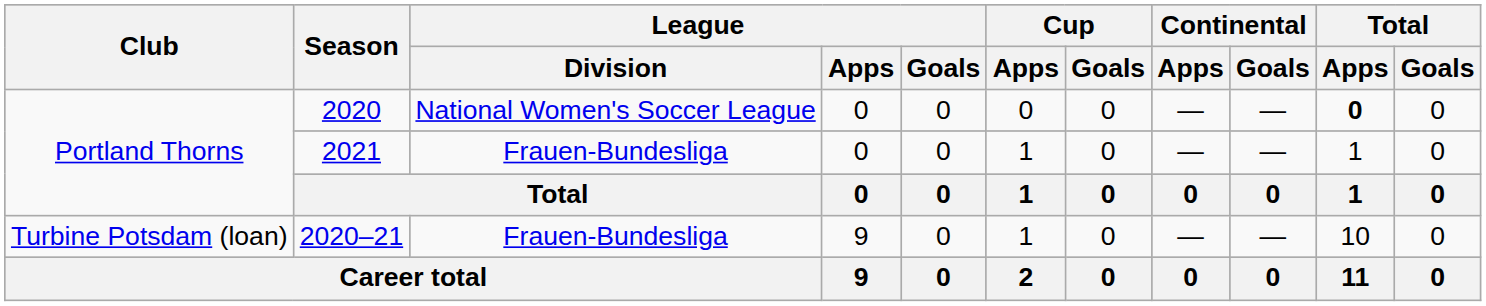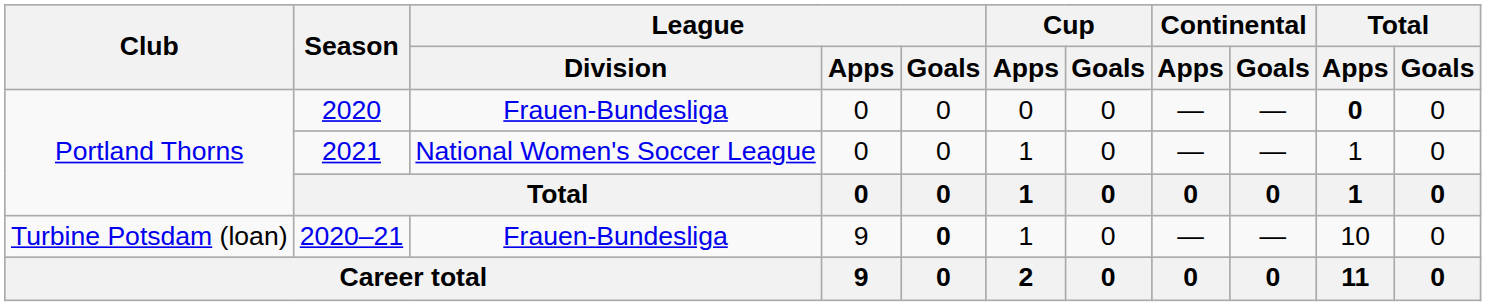2020 | League / Division: National Women's Soccer League -> Frauen-Bundesliga
2021 | League / Division: Frauen-Bundesliga -> National Women's Soccer League
2020–21 | League / Goals: normal -> bold
